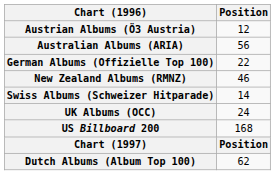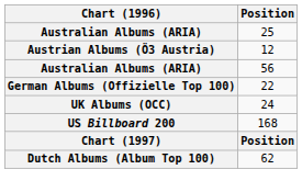+ row: Australian Albums (ARIA) | 25
- row: New Zealand Albums (RMNZ) | 46
- row: Swiss Albums (Schweizer Hitparade) | 14
